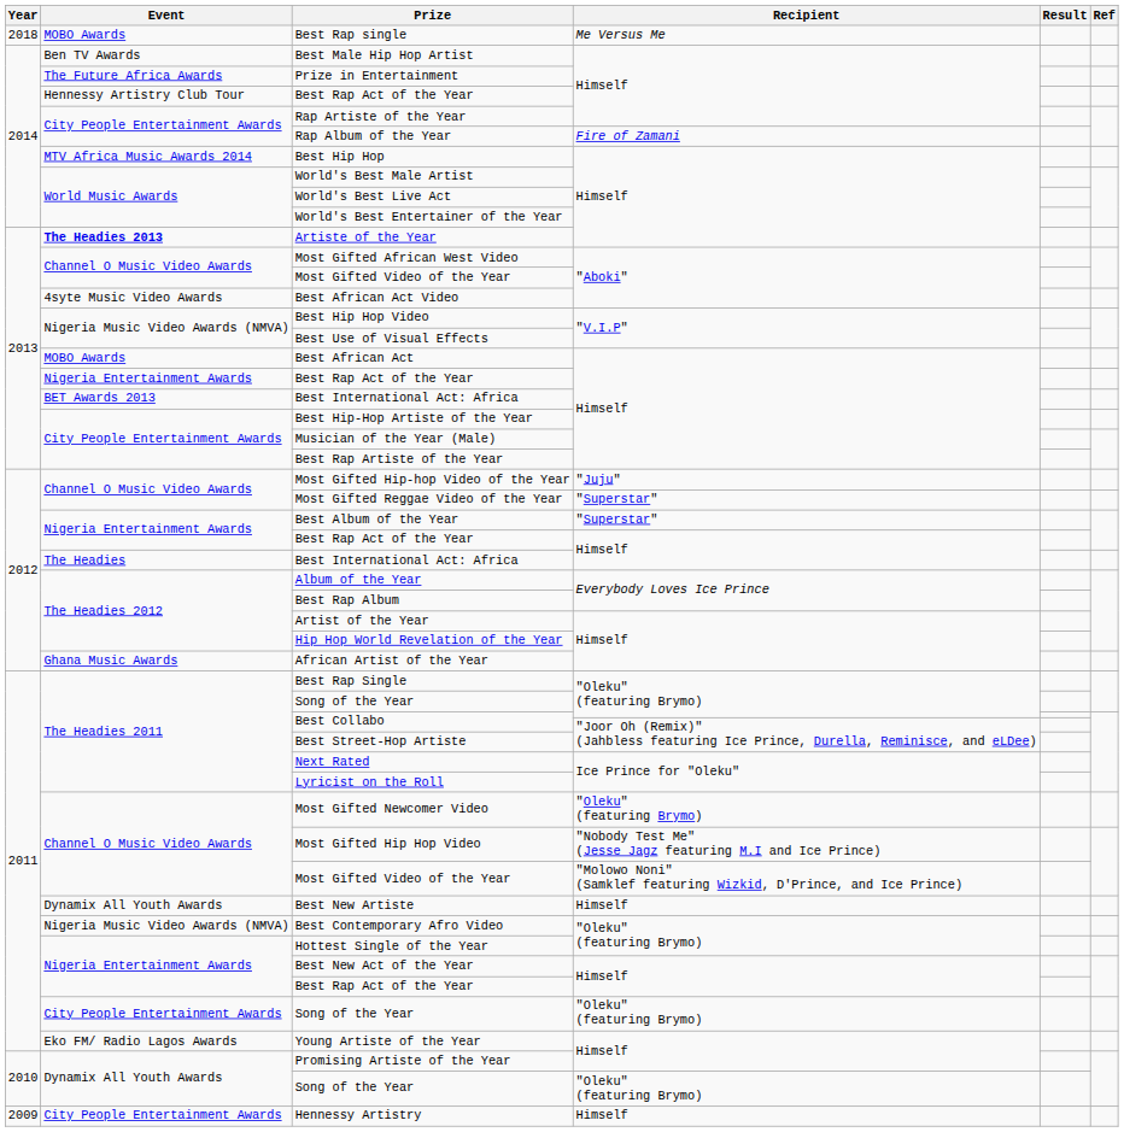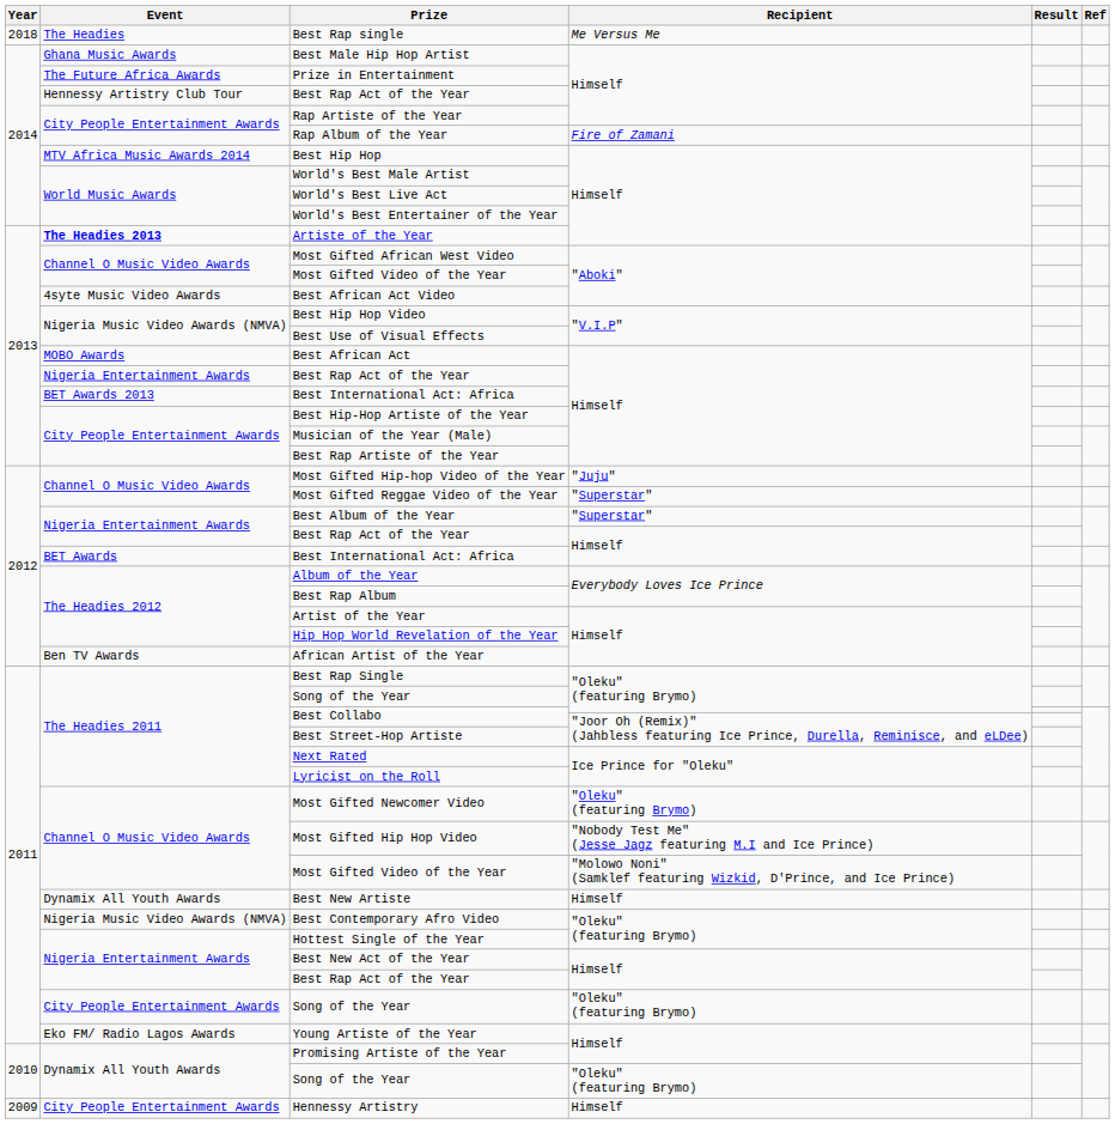Best Rap single | Event: MOBO Awards -> The Headies
Best Male Hip Hop Artist | Event: Ben TV Awards -> Ghana Music Awards
2012 / Best International Act: Africa | Event: The Headies -> BET Awards
African Artist of the Year | Event: Ghana Music Awards -> Ben TV Awards
